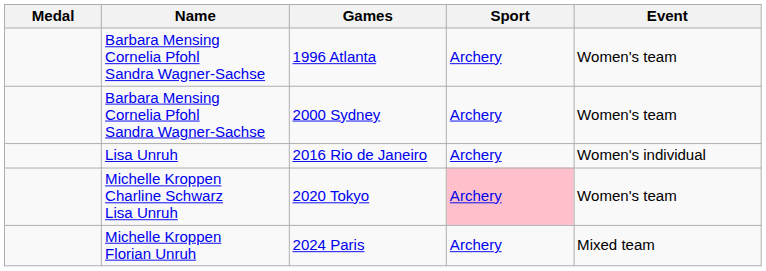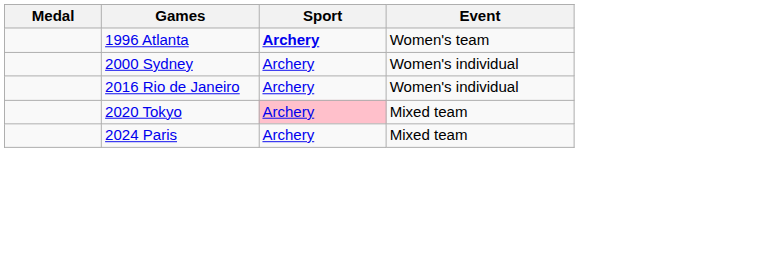- column: Name | Barbara Mensing Cornelia Pfohl Sandra Wagner-Sachse | Barbara Mensing Cornelia Pfohl Sandra Wagner-Sachse | Lisa Unruh | Michelle Kroppen Charline Schwarz Lisa Unruh | Michelle Kroppen Florian Unruh
1996 Atlanta | Sport: normal -> bold
2000 Sydney | Event: Women's team -> Women's individual
2020 Tokyo | Event: Women's team -> Mixed team
